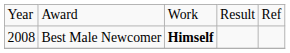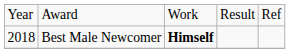Best Male Newcomer | column 1: 2008 -> 2018
